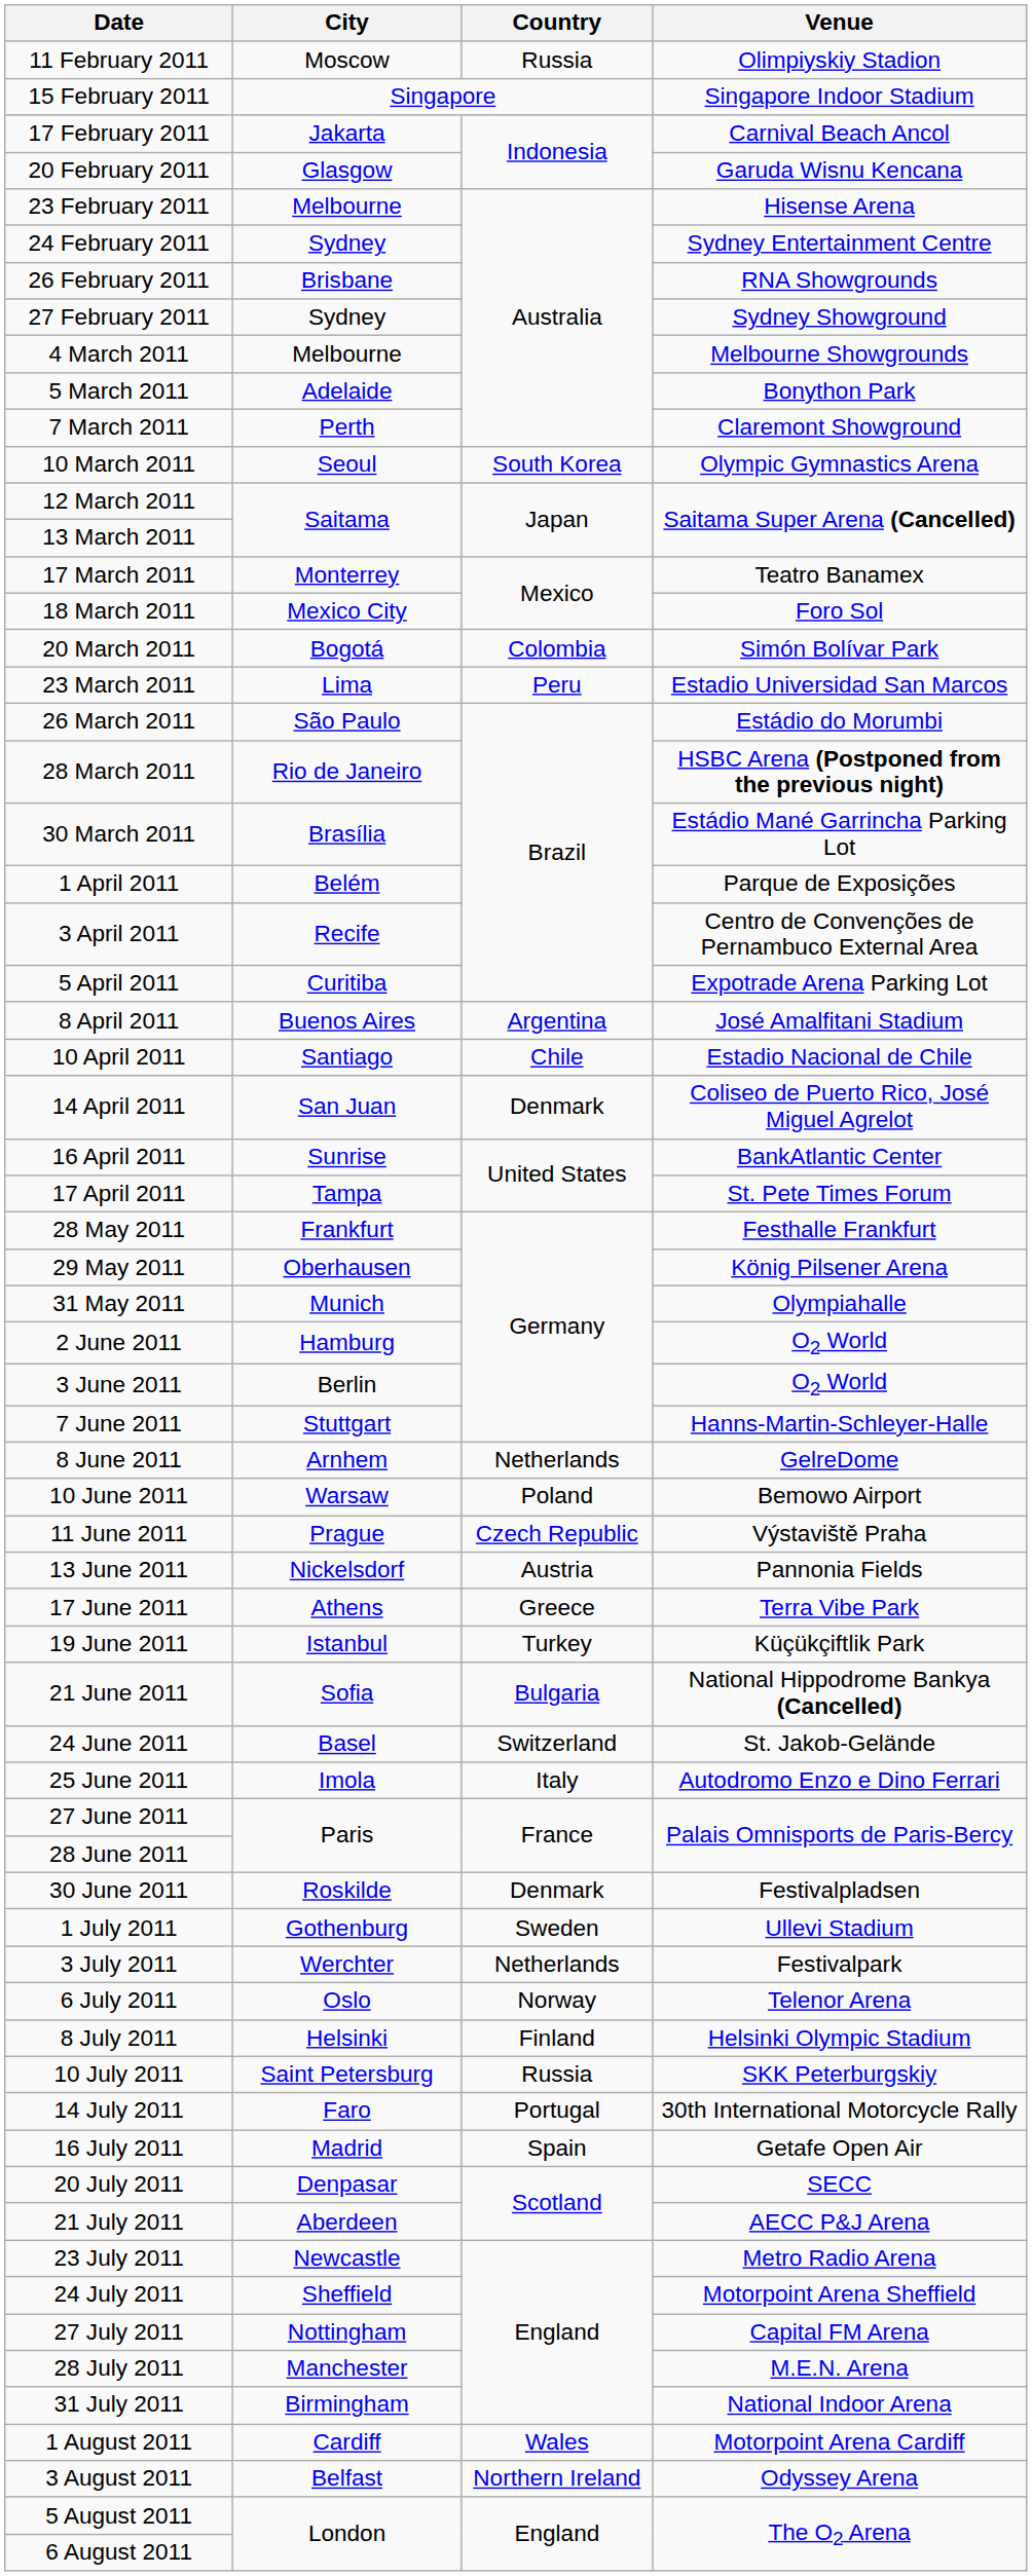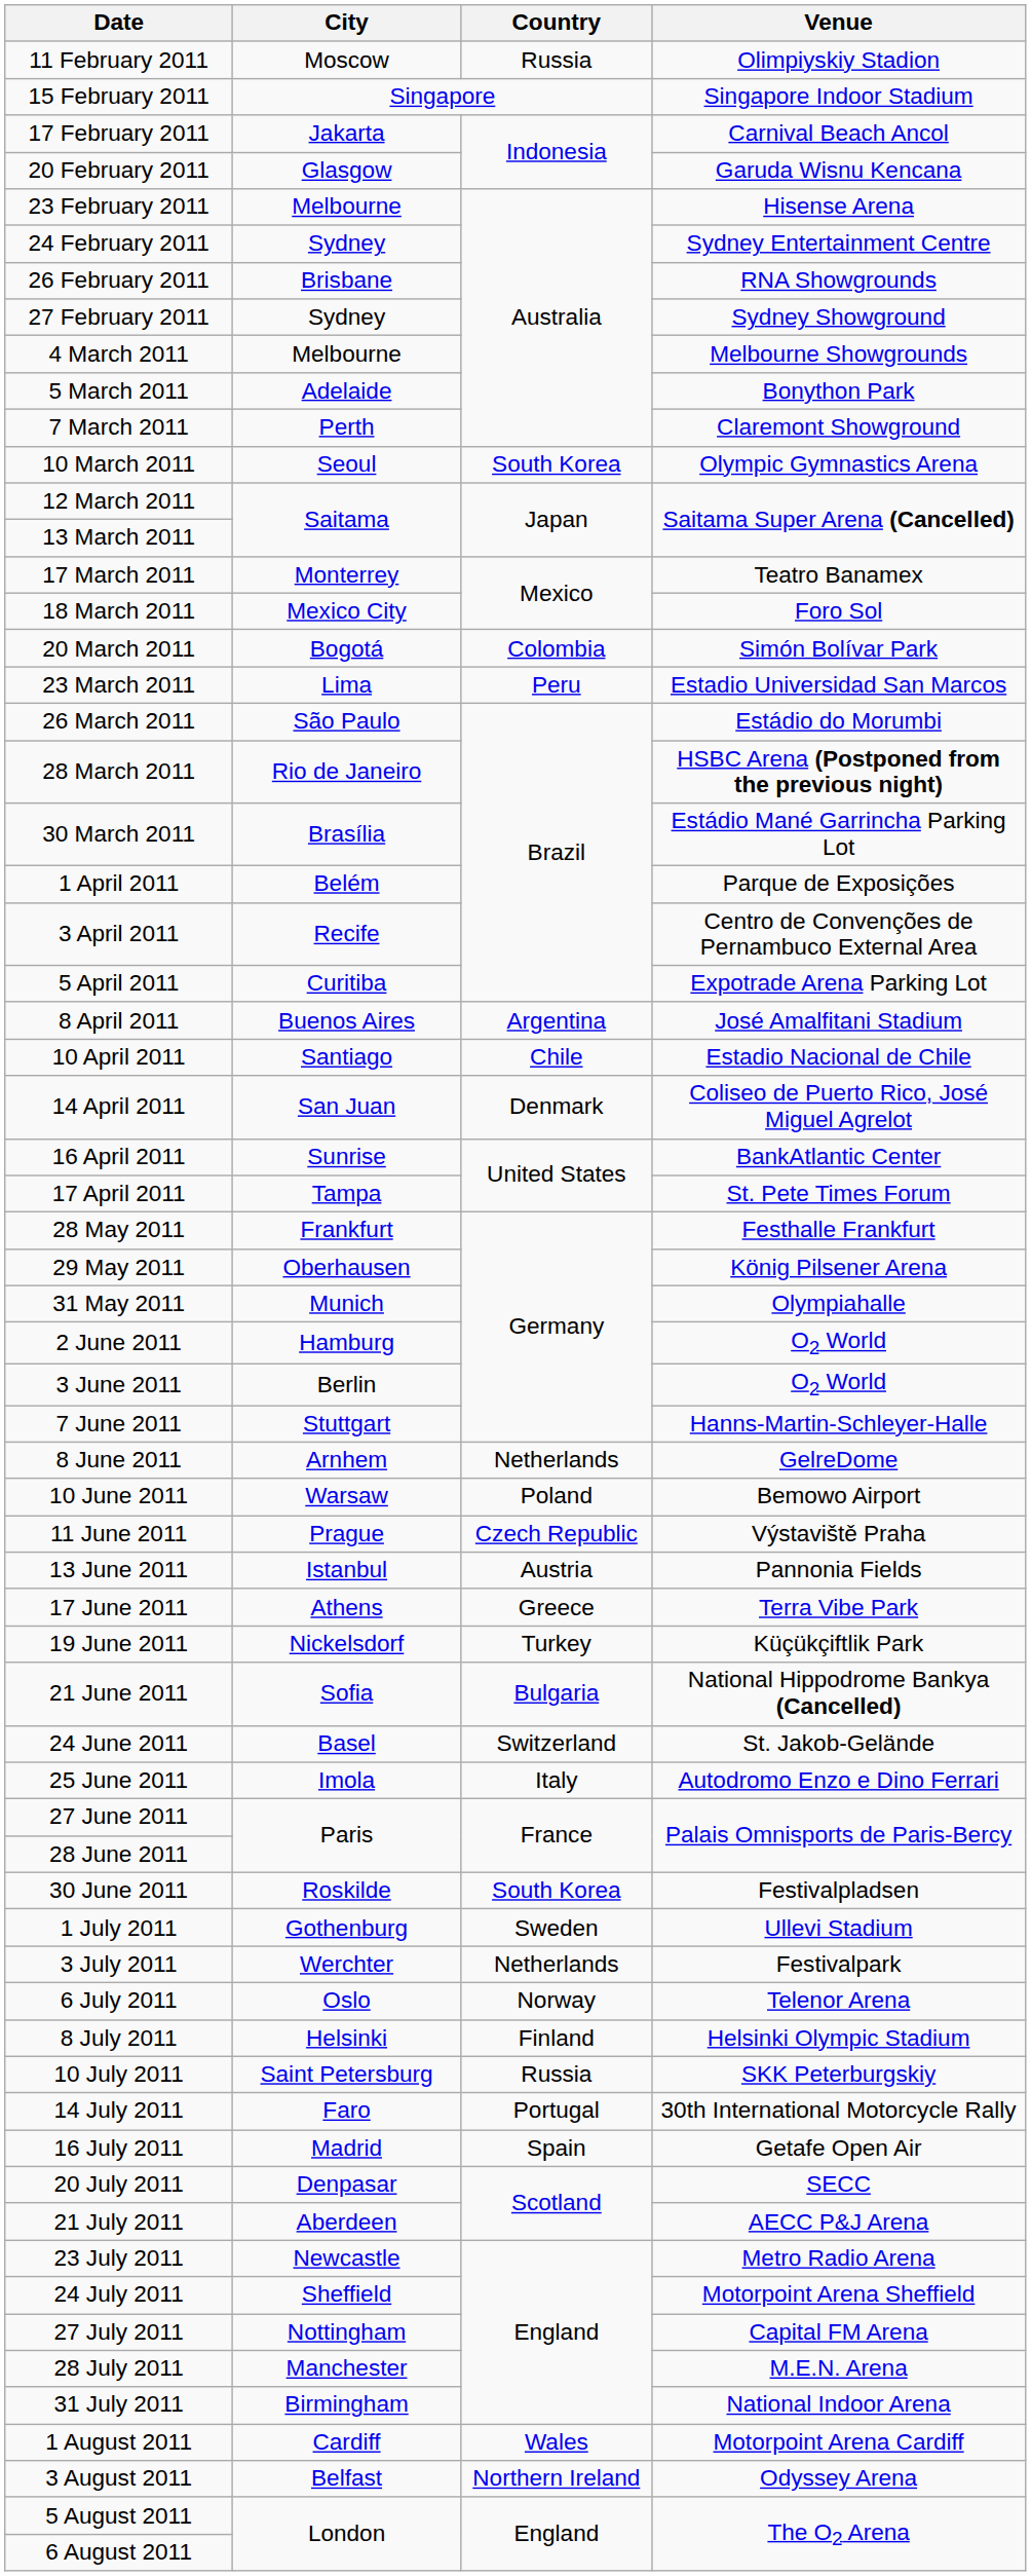13 June 2011 | City: Nickelsdorf -> Istanbul
19 June 2011 | City: Istanbul -> Nickelsdorf
30 June 2011 | Country: Denmark -> South Korea
